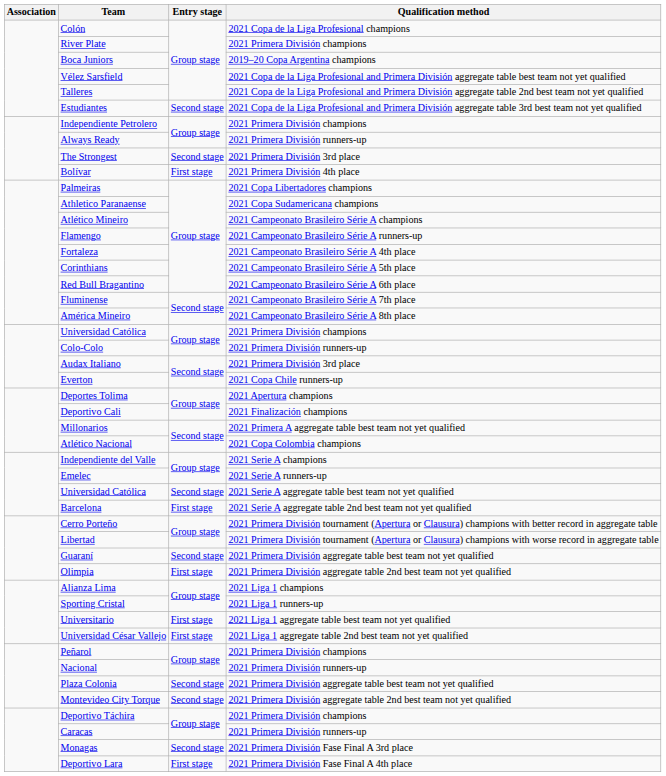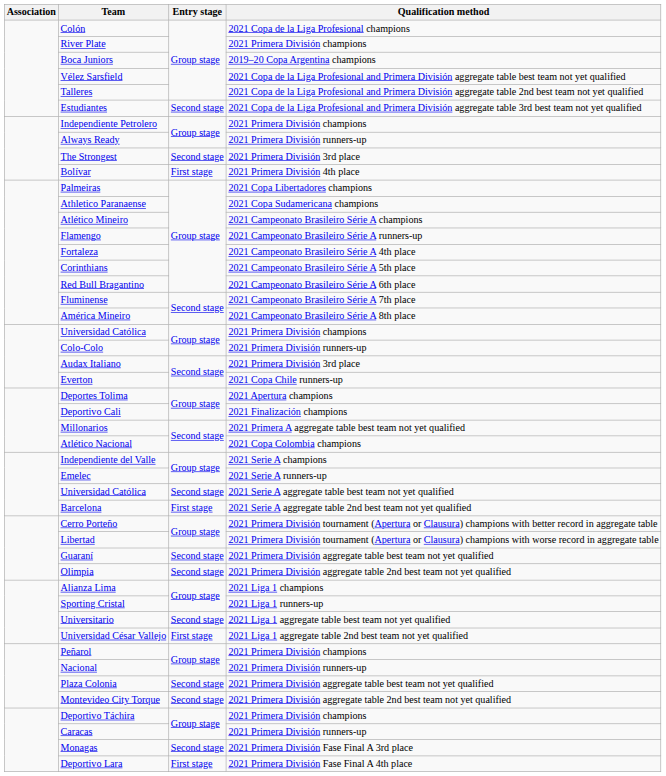Olimpia | Entry stage: First stage -> Second stage
Universitario | Entry stage: First stage -> Second stage
